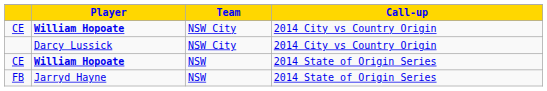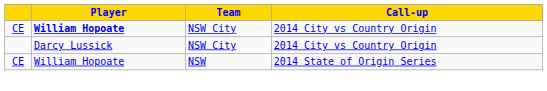CE / NSW | Player: bold -> normal
- row: FB | Jarryd Hayne | NSW | 2014 State of Origin Series
